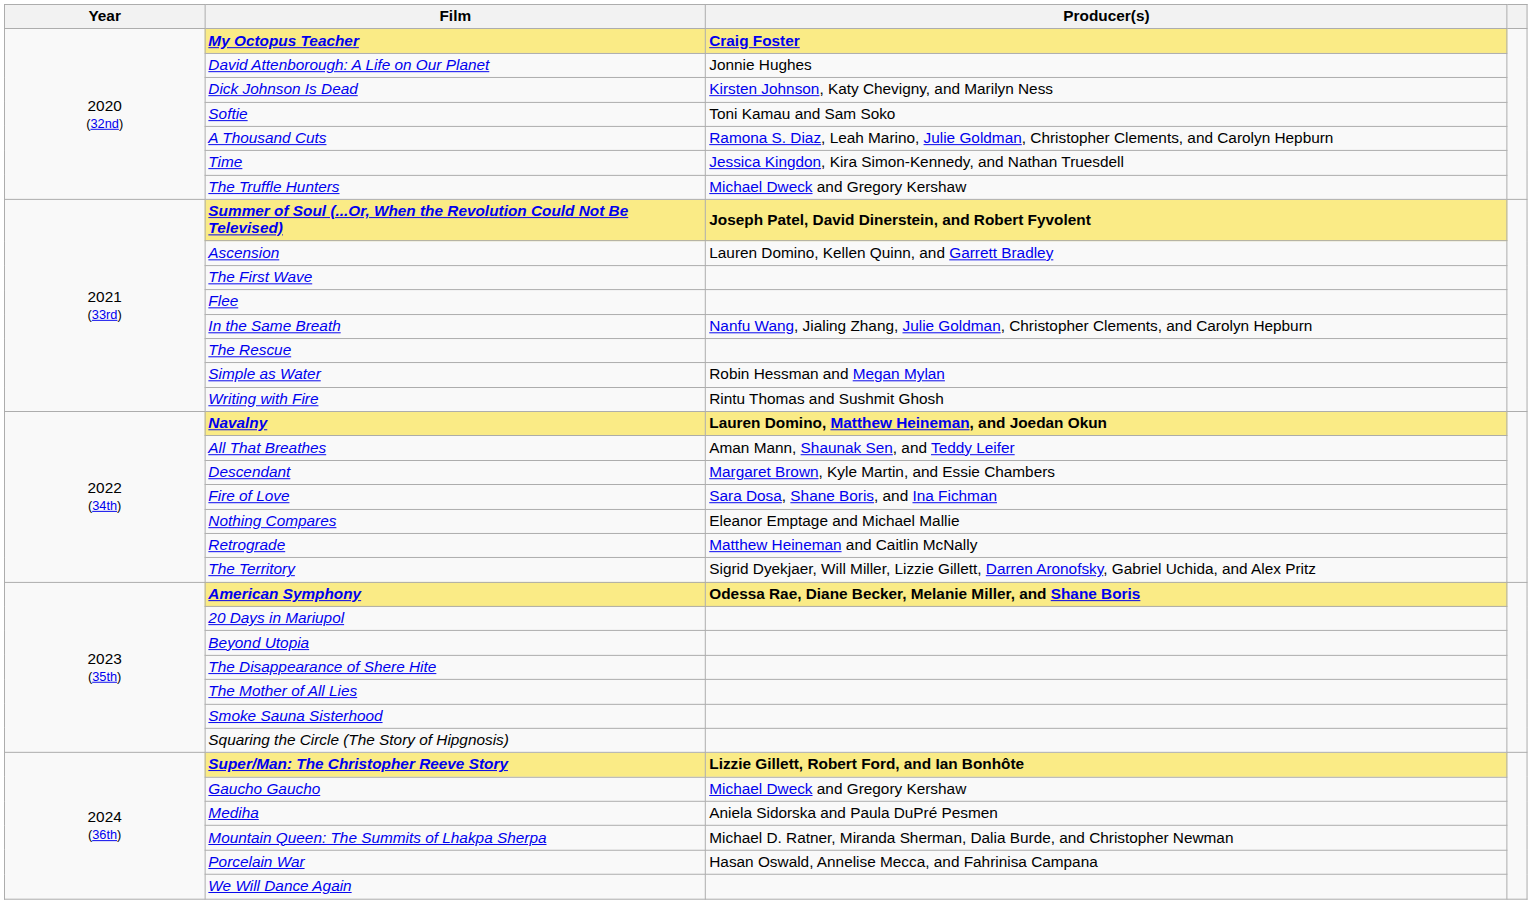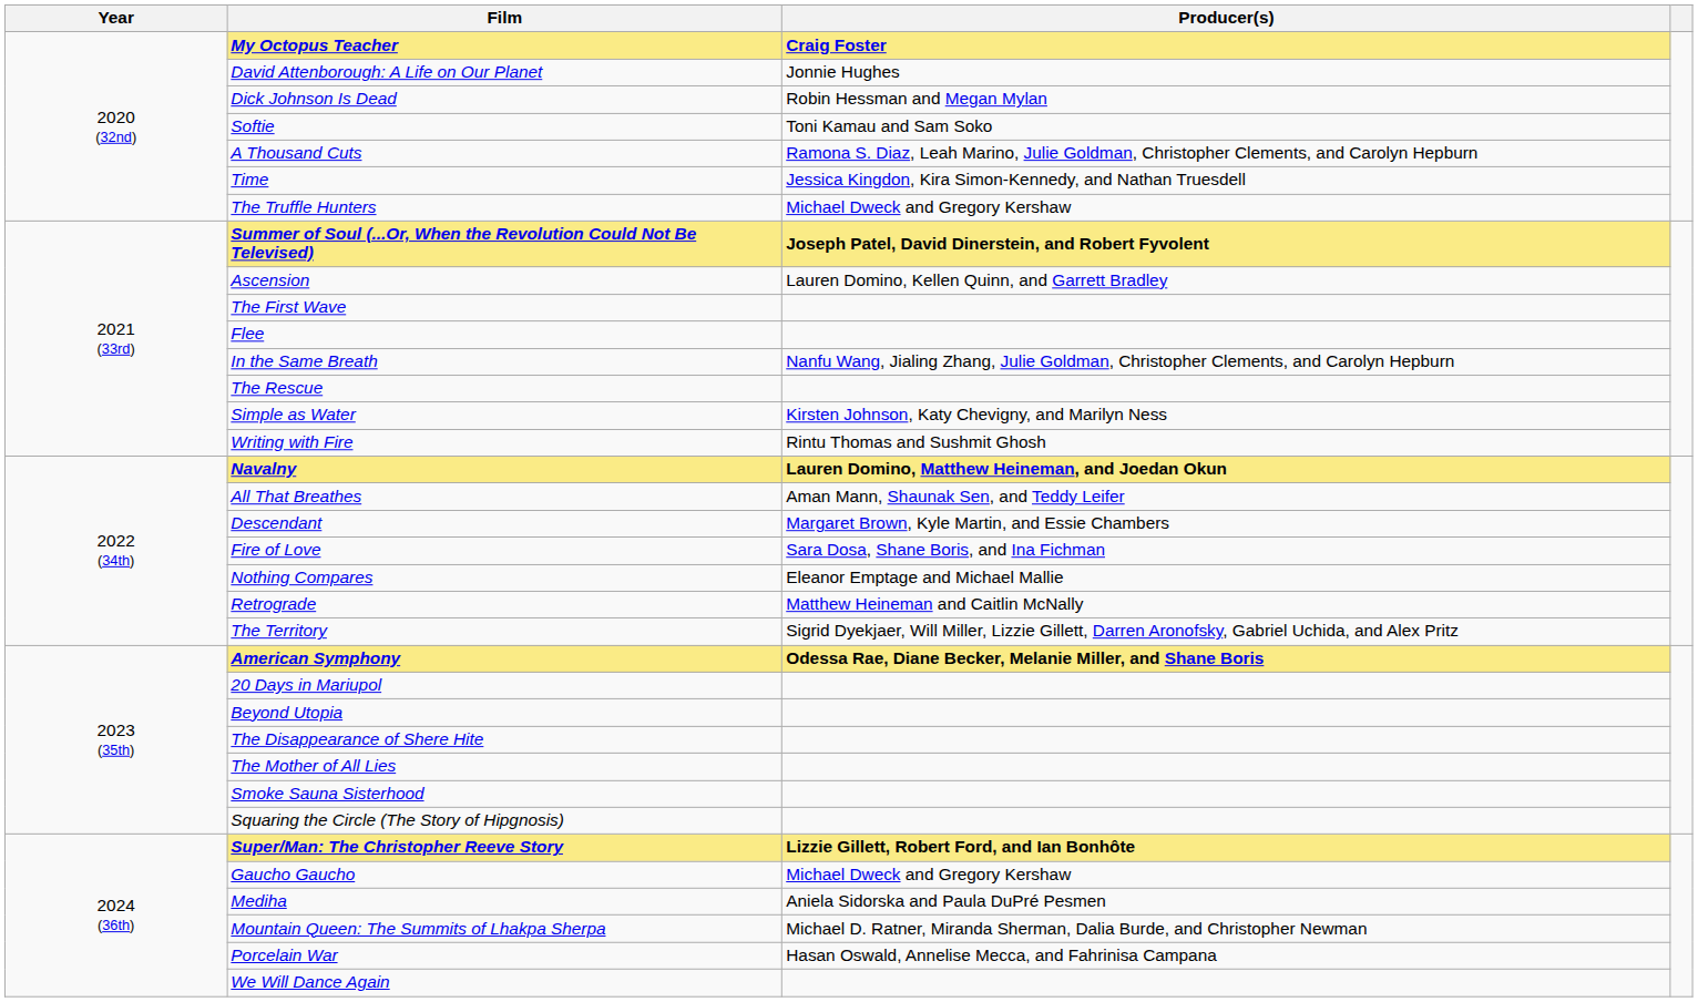Dick Johnson Is Dead | Producer(s): Kirsten Johnson, Katy Chevigny, and Marilyn Ness -> Robin Hessman and Megan Mylan
Simple as Water | Producer(s): Robin Hessman and Megan Mylan -> Kirsten Johnson, Katy Chevigny, and Marilyn Ness
